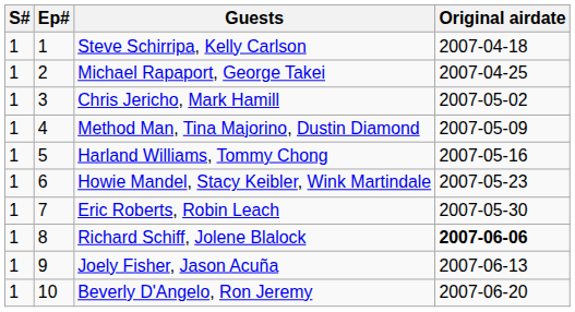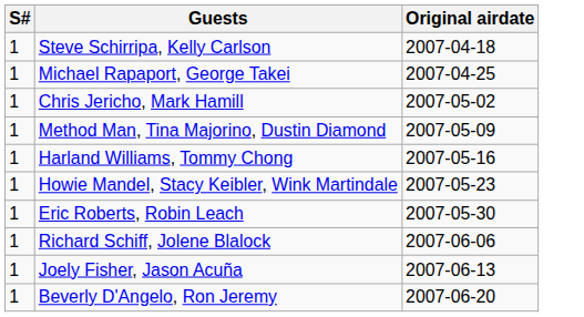- column: Ep# | 1 | 2 | 3 | 4 | 5 | 6 | 7 | 8 | 9 | 10
Richard Schiff, Jolene Blalock | Original airdate: bold -> normal
